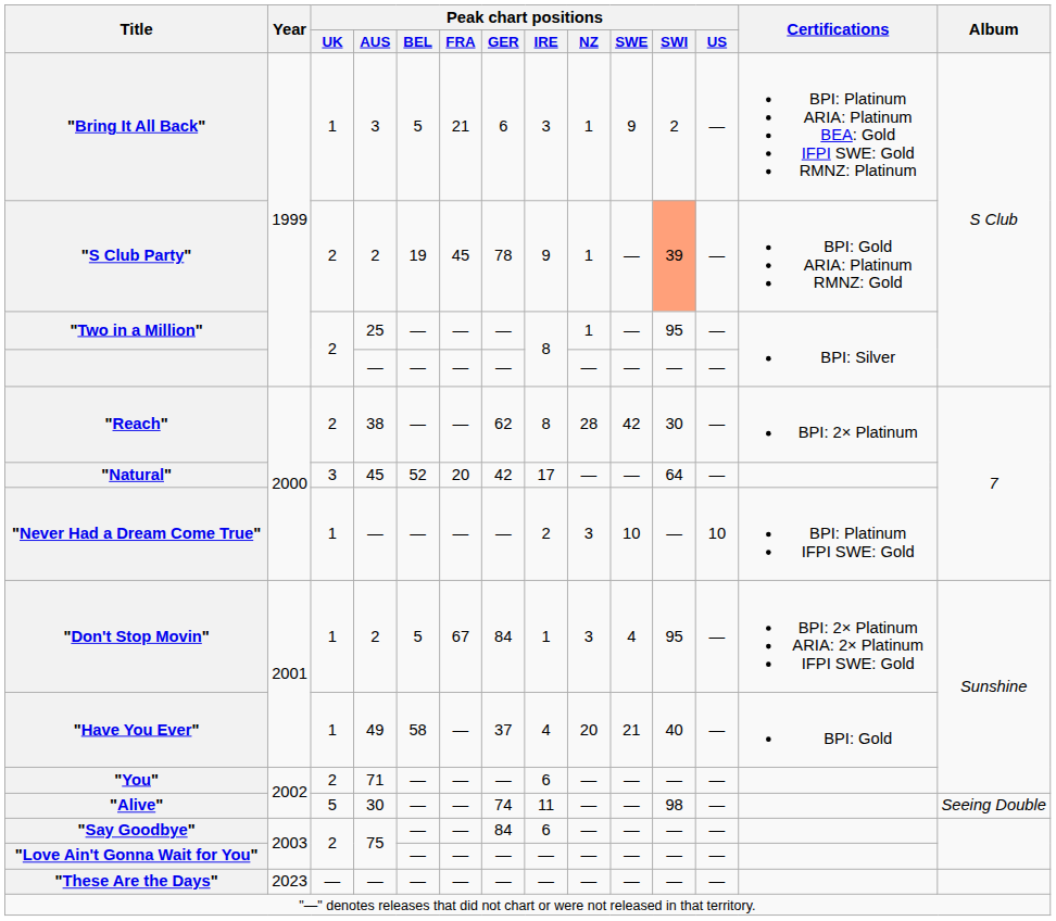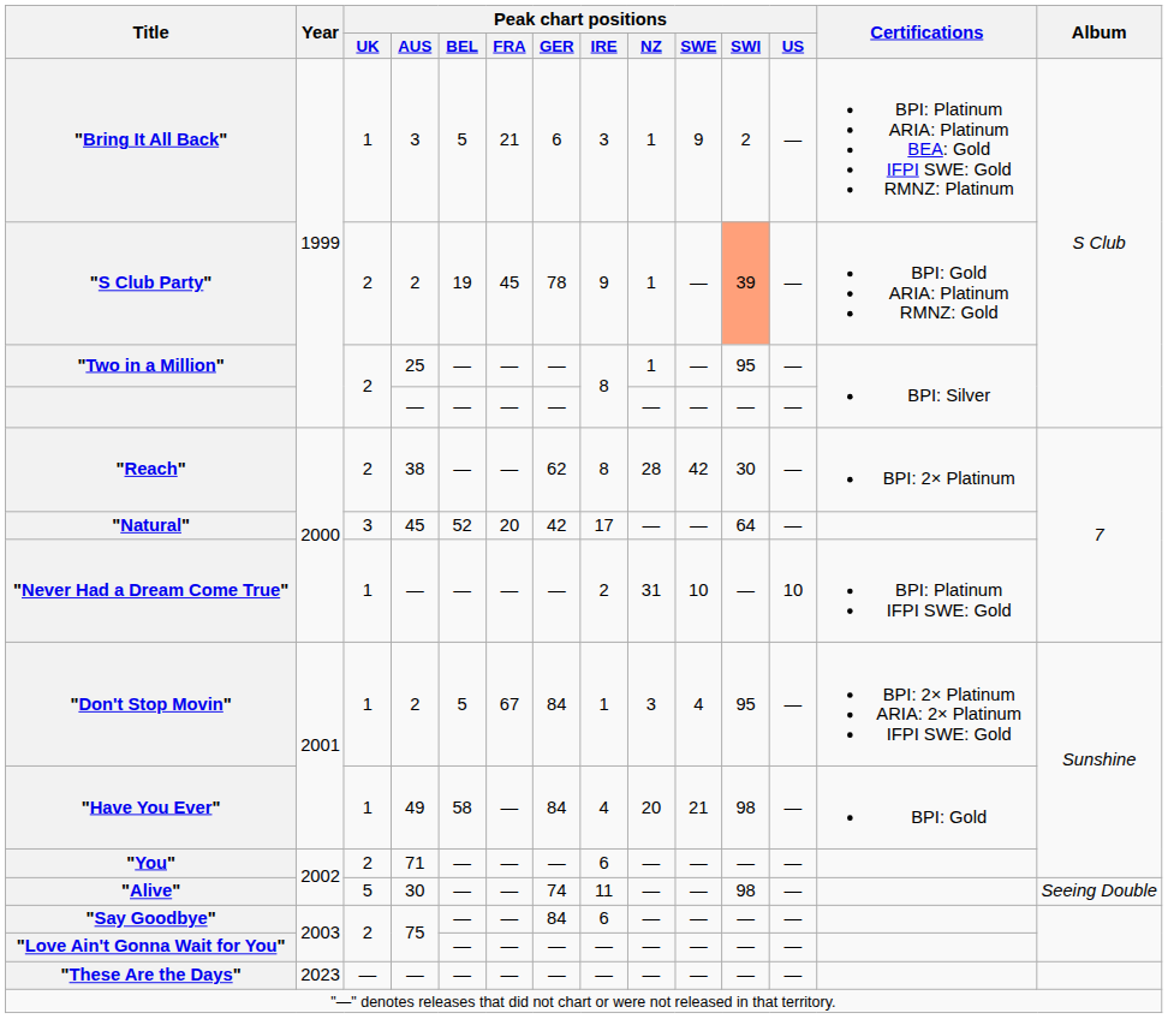"Never Had a Dream Come True" | Peak chart positions / NZ: 3 -> 31
"Have You Ever" | Peak chart positions / GER: 37 -> 84
"Have You Ever" | Peak chart positions / SWI: 40 -> 98
